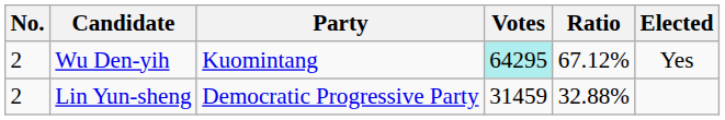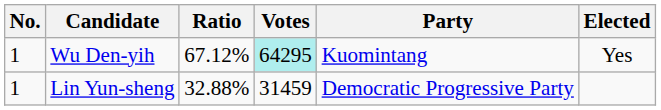columns swapped: Party <-> Ratio
Wu Den-yih | No.: 2 -> 1
Lin Yun-sheng | No.: 2 -> 1
